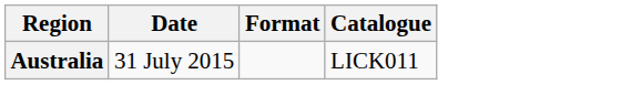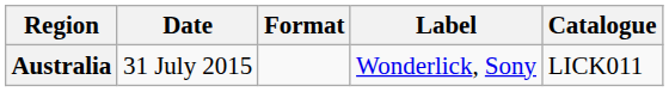+ column: Label | Wonderlick, Sony
